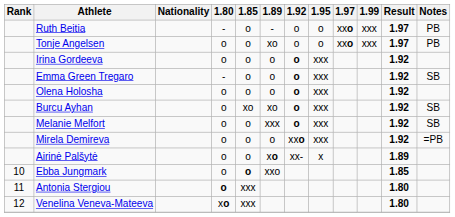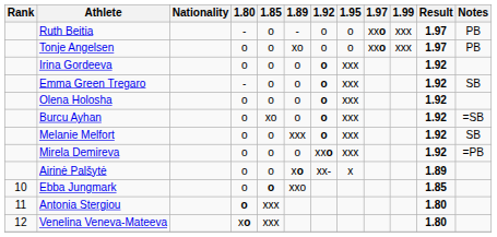Burcu Ayhan | 1.89: xo -> o
Burcu Ayhan | Notes: SB -> =SB
